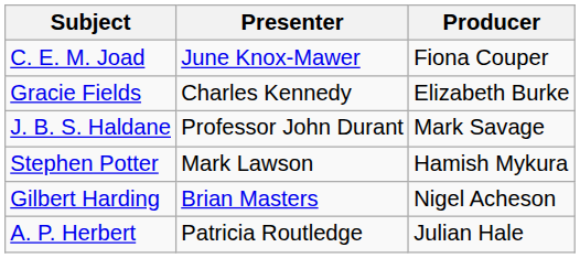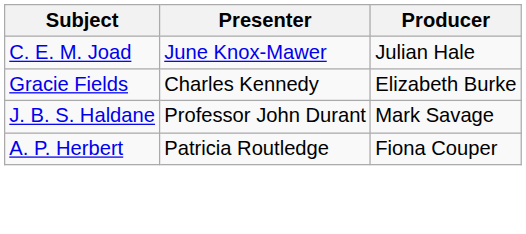C. E. M. Joad | Producer: Fiona Couper -> Julian Hale
- row: Stephen Potter | Mark Lawson | Hamish Mykura
- row: Gilbert Harding | Brian Masters | Nigel Acheson
A. P. Herbert | Producer: Julian Hale -> Fiona Couper
